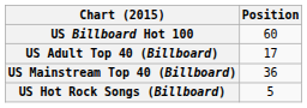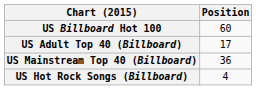US Hot Rock Songs (Billboard) | Position: 5 -> 4
